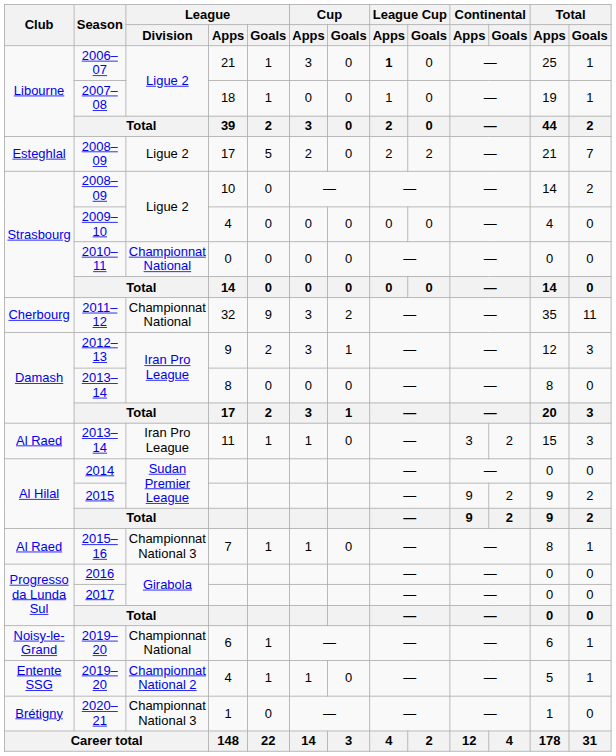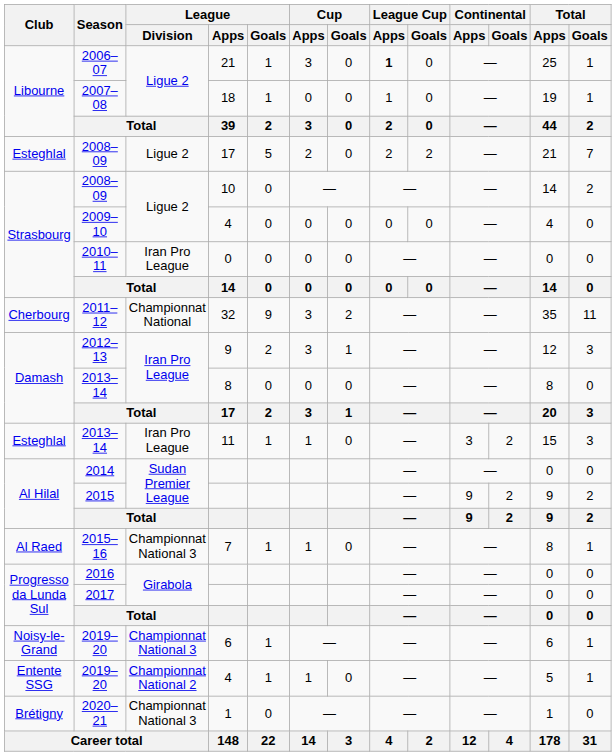2010–11 | League / Division: Championnat National -> Iran Pro League
2013–14 / 11 | Club: Al Raed -> Esteghlal
2019–20 / 6 | League / Division: Championnat National -> Championnat National 3
